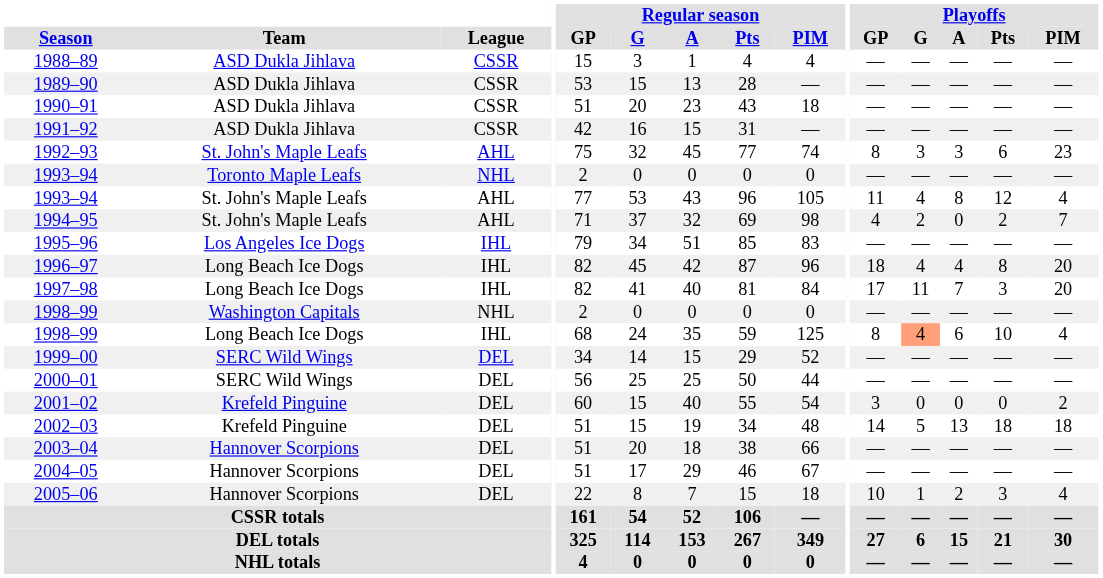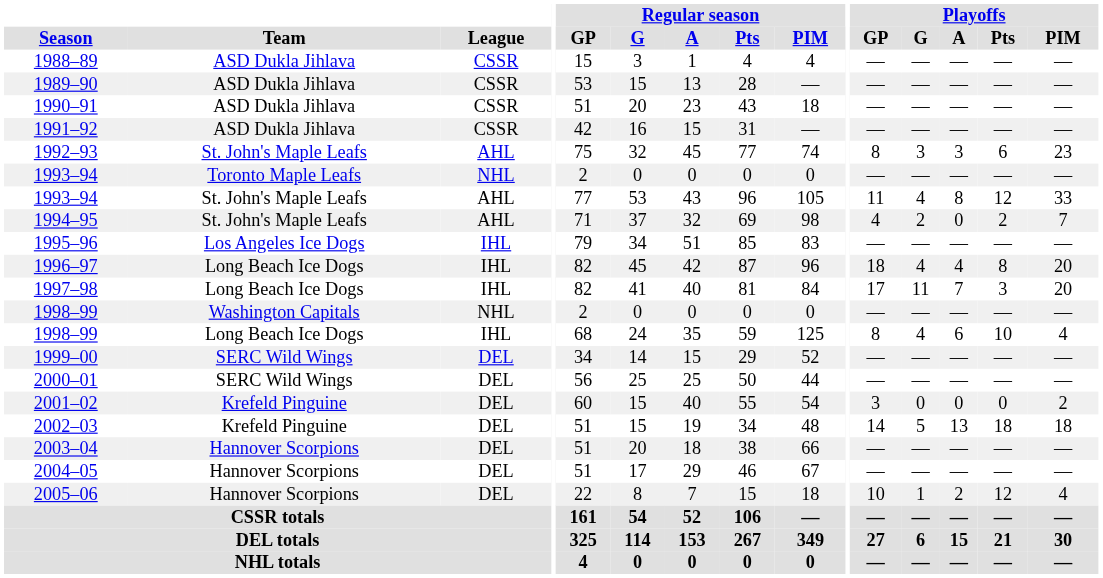1993–94 / St. John's Maple Leafs | Playoffs / PIM: 4 -> 33
1998–99 / Long Beach Ice Dogs | Playoffs / G: lightsalmon background -> no background
2005–06 | Playoffs / Pts: 3 -> 12
